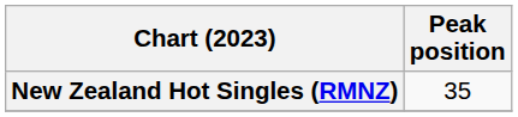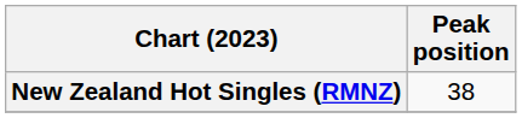New Zealand Hot Singles (RMNZ) | Peak position: 35 -> 38
